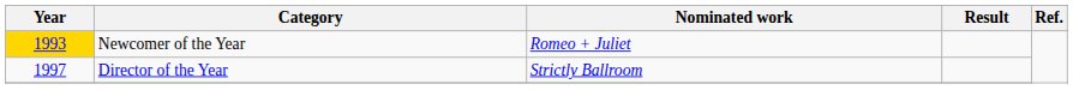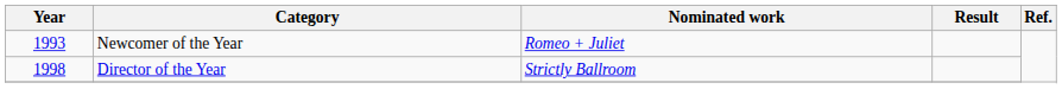Newcomer of the Year | Year: gold background -> no background
Director of the Year | Year: 1997 -> 1998
